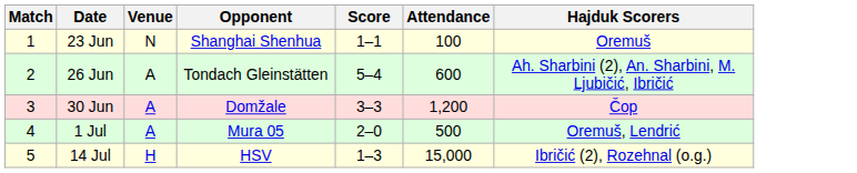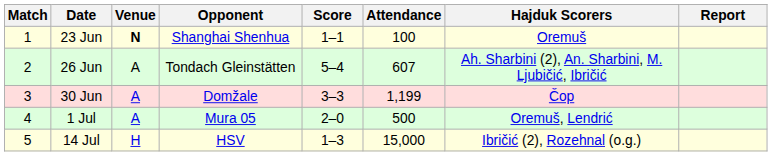+ column: Report
23 Jun | Venue: normal -> bold
26 Jun | Attendance: 600 -> 607
30 Jun | Attendance: 1,200 -> 1,199
